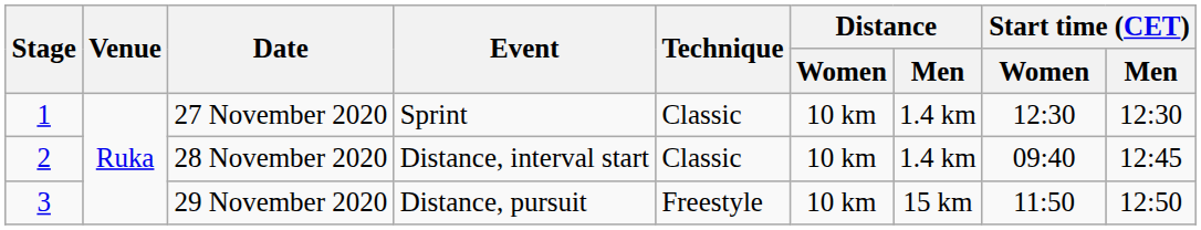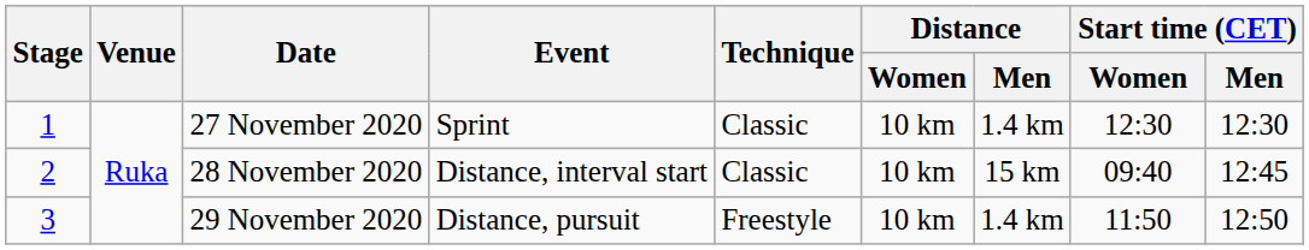28 November 2020 | Distance / Men: 1.4 km -> 15 km
29 November 2020 | Distance / Men: 15 km -> 1.4 km
